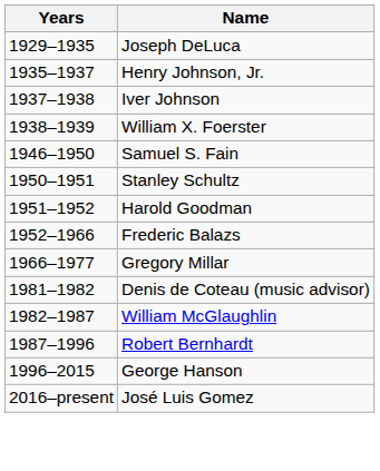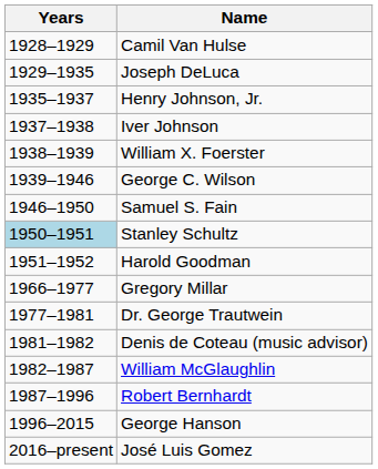+ row: 1928–1929 | Camil Van Hulse
+ row: 1939–1946 | George C. Wilson
Stanley Schultz | Years: no background -> lightblue background
- row: 1952–1966 | Frederic Balazs
+ row: 1977–1981 | Dr. George Trautwein
